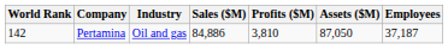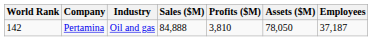Pertamina | Sales ($M): 84,886 -> 84,888
Pertamina | Assets ($M): 87,050 -> 78,050
